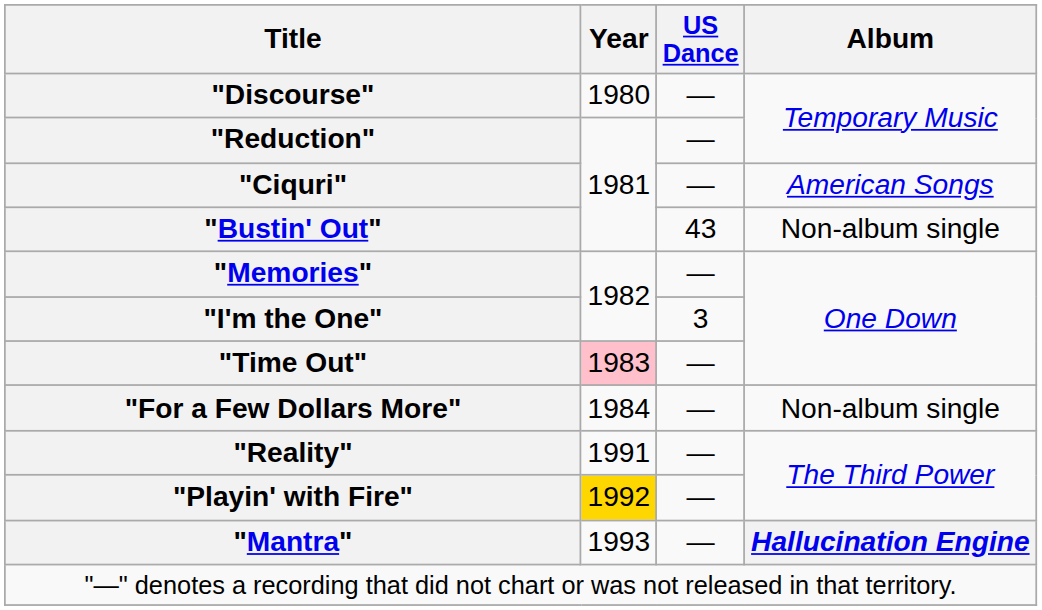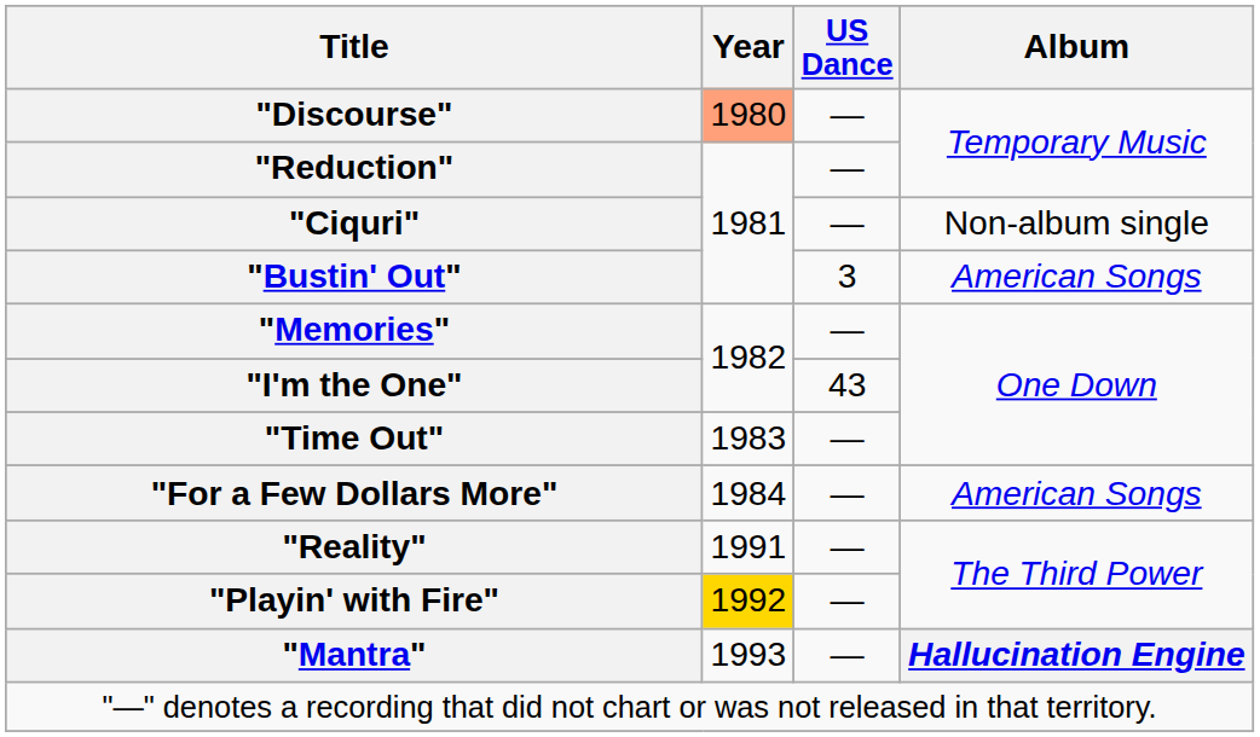"Discourse" | Year: no background -> lightsalmon background
"Ciquri" | Album: American Songs -> Non-album single
"Bustin' Out" | US Dance: 43 -> 3
"Bustin' Out" | Album: Non-album single -> American Songs
"I'm the One" | US Dance: 3 -> 43
"Time Out" | Year: pink background -> no background
"For a Few Dollars More" | Album: Non-album single -> American Songs
